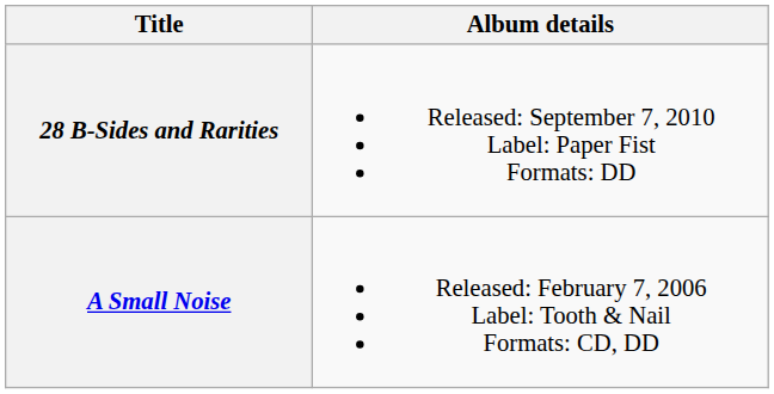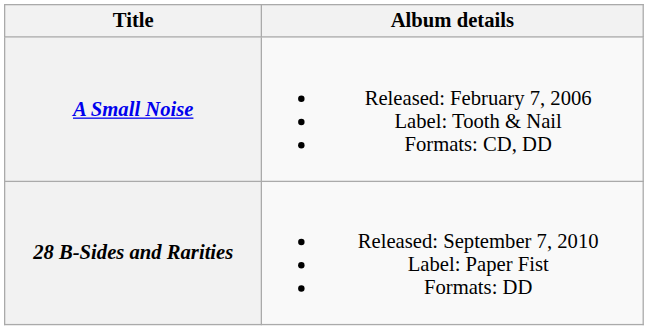rows swapped: A Small Noise <-> 28 B-Sides and Rarities
